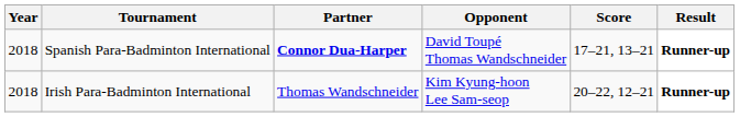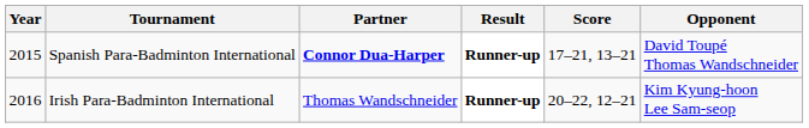columns swapped: Opponent <-> Result
Spanish Para-Badminton International | Year: 2018 -> 2015
Irish Para-Badminton International | Year: 2018 -> 2016
